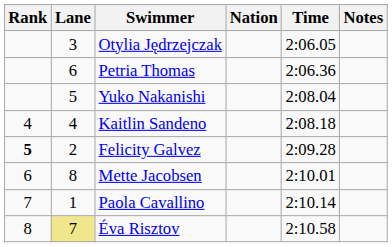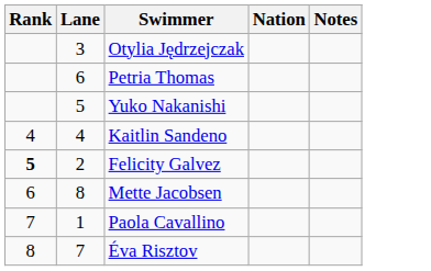- column: Time | 2:06.05 | 2:06.36 | 2:08.04 | 2:08.18 | 2:09.28 | 2:10.01 | 2:10.14 | 2:10.58
Éva Risztov | Lane: khaki background -> no background
